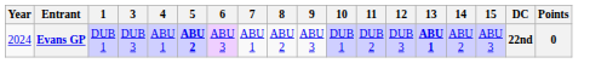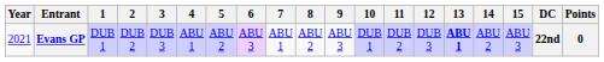+ column: 2 | DUB 2
Evans GP | Year: 2024 -> 2021
Evans GP | 5: bold -> normal
